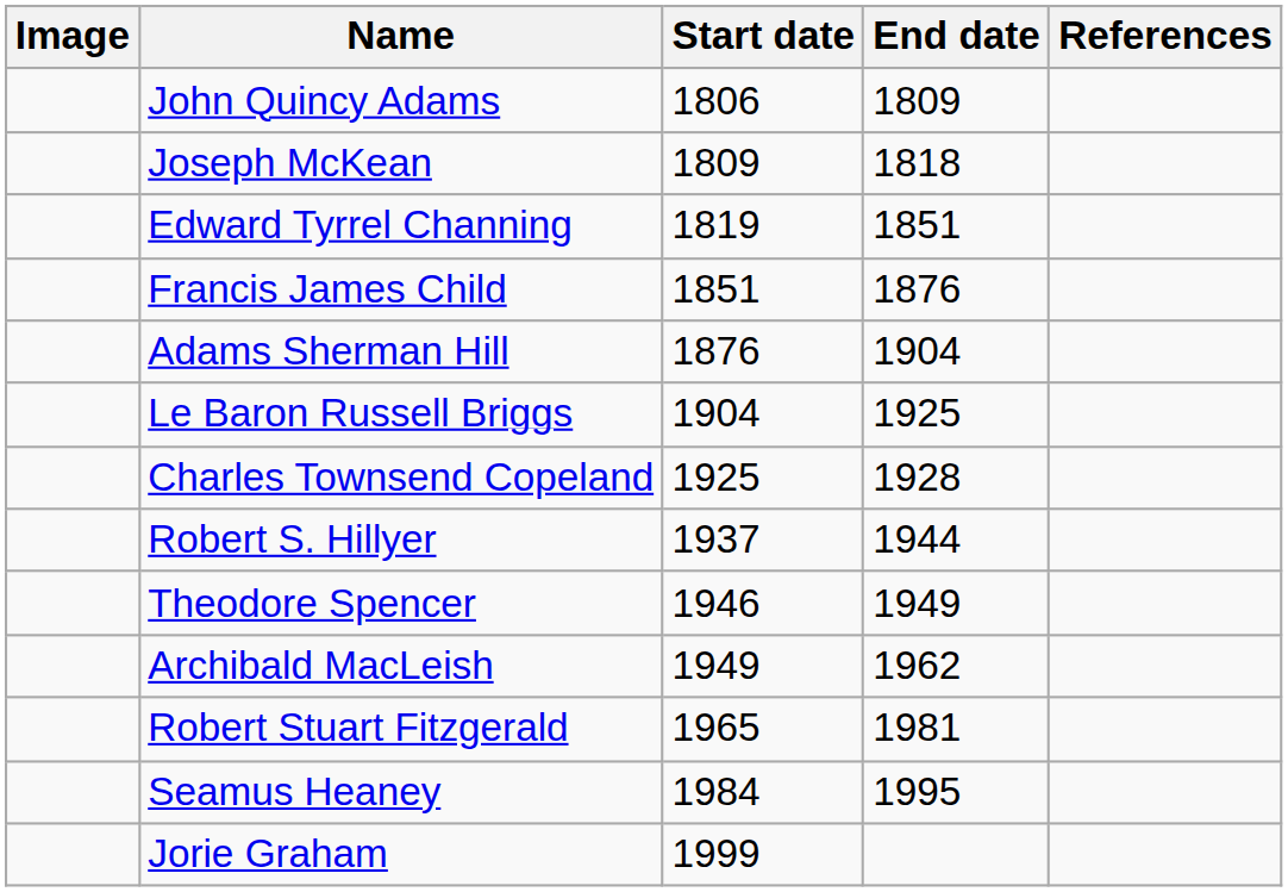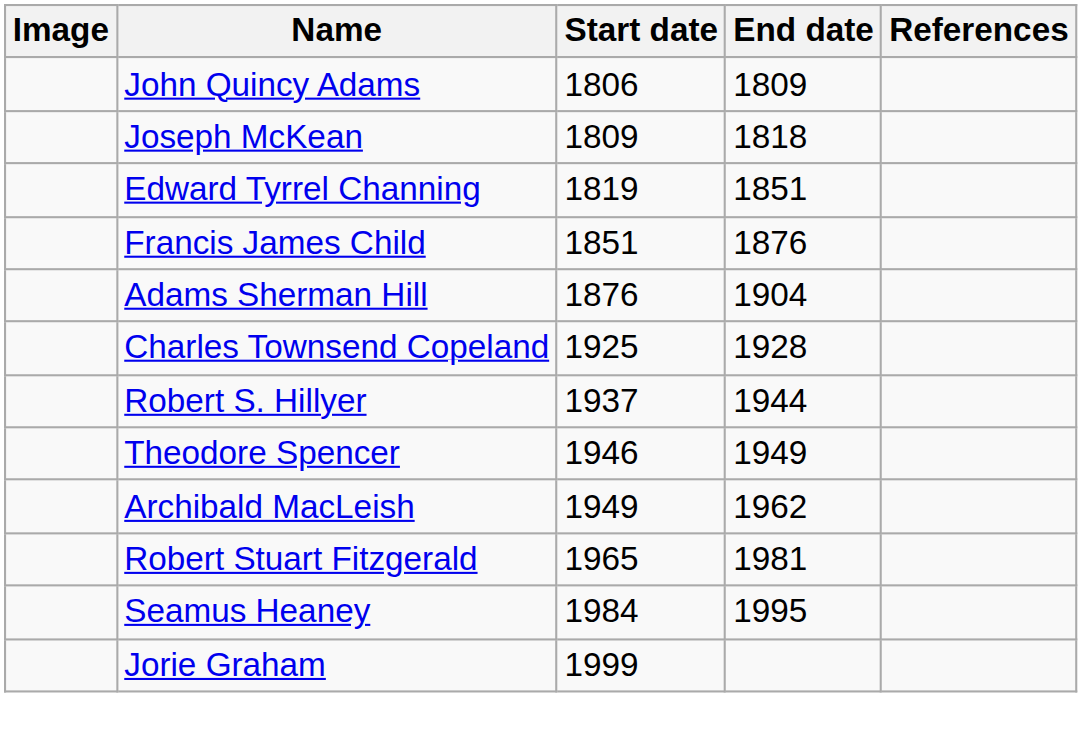- row: Le Baron Russell Briggs | 1904 | 1925
